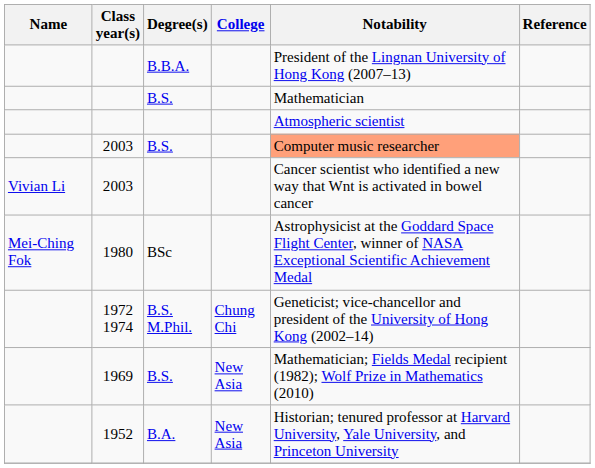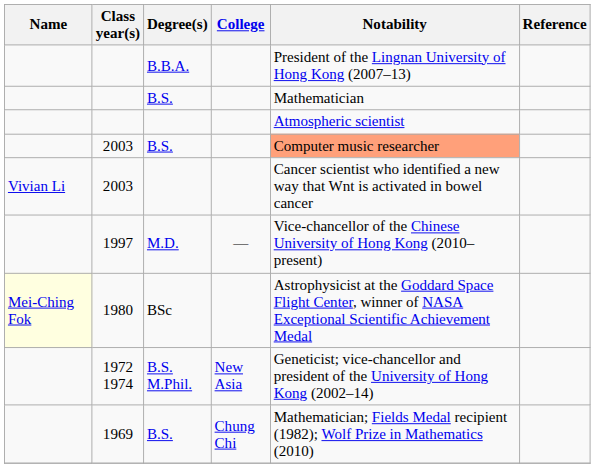+ row: 1997 | M.D. | — | Vice-chancellor of the Chinese University of Hong Kong (2010–present)
1980 | Name: no background -> lightyellow background
1972 1974 | College: Chung Chi -> New Asia
1969 | College: New Asia -> Chung Chi
- row: 1952 | B.A. | New Asia | Historian; tenured professor at Harvard University, Yale University, and Princeton University
